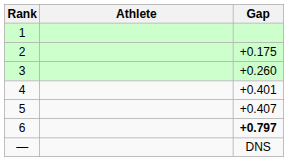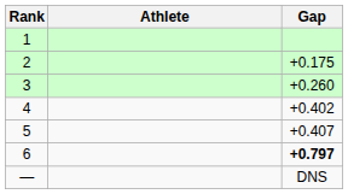4 | Gap: +0.401 -> +0.402
